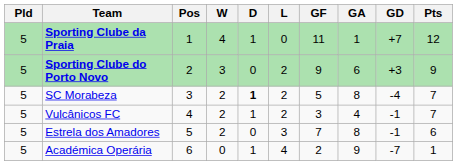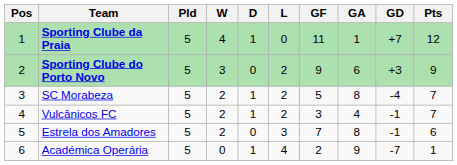columns swapped: Pos <-> Pld
SC Morabeza | D: bold -> normal
